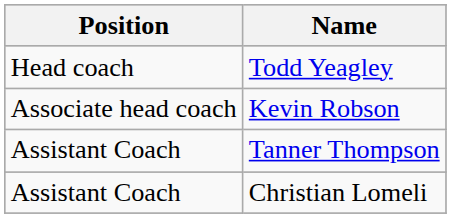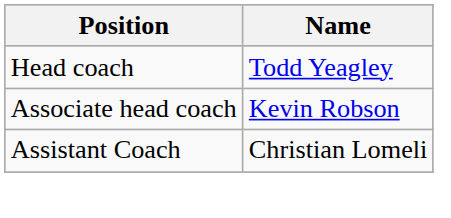- row: Assistant Coach | Tanner Thompson
